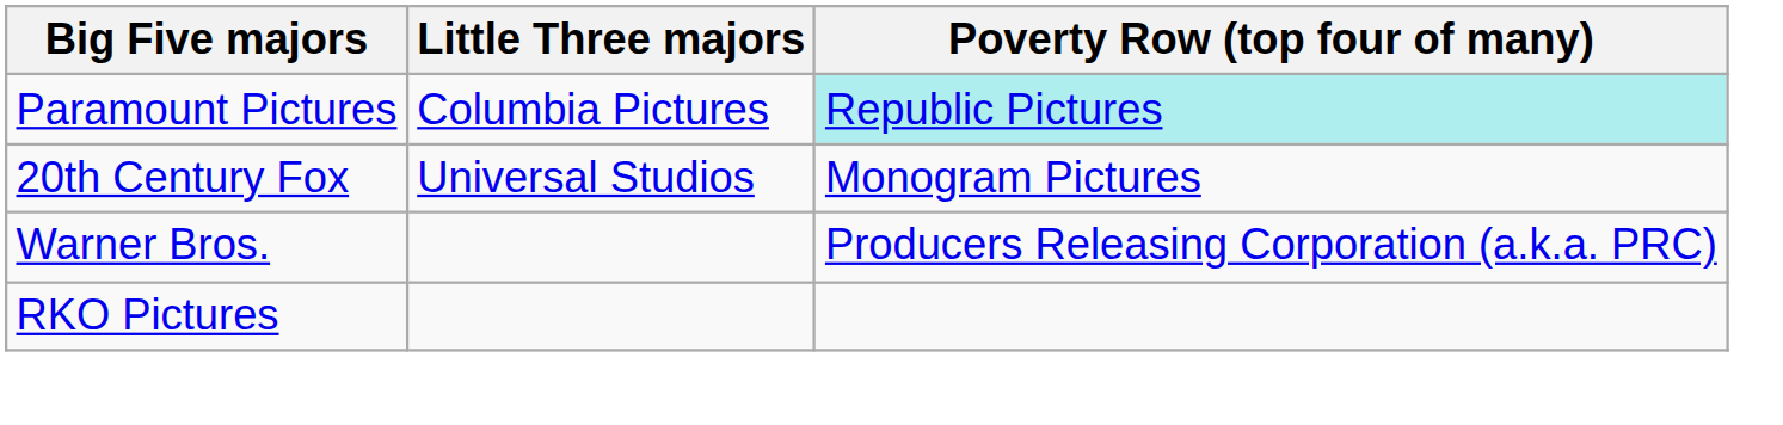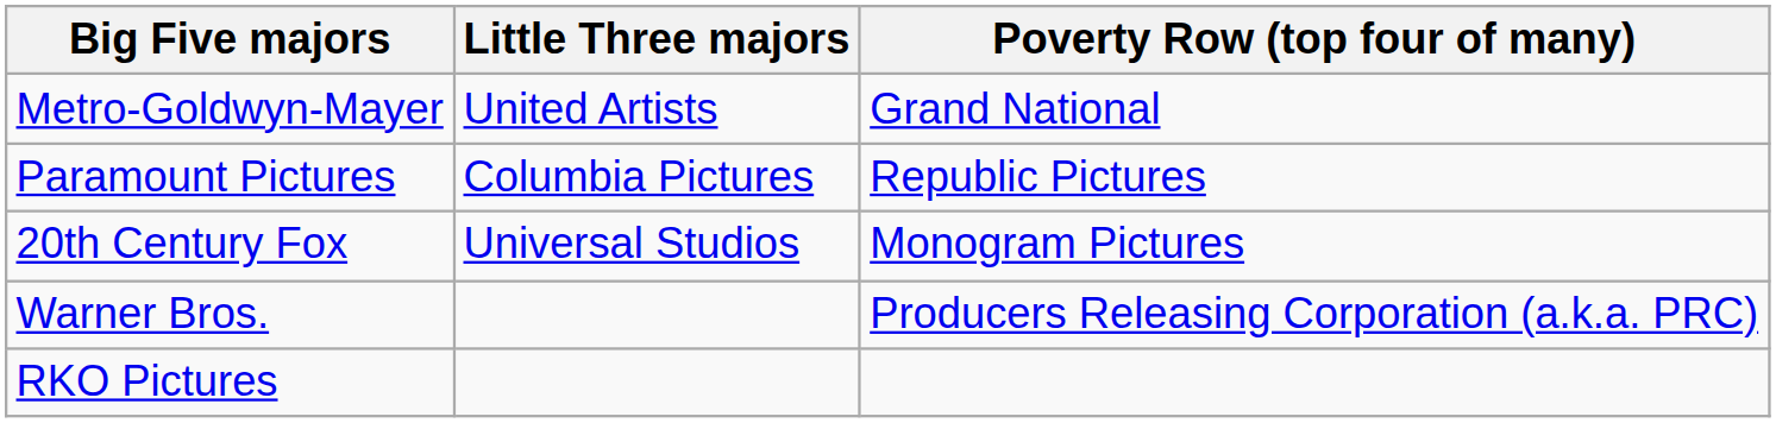+ row: Metro-Goldwyn-Mayer | United Artists | Grand National
Paramount Pictures | Poverty Row (top four of many): paleturquoise background -> no background
